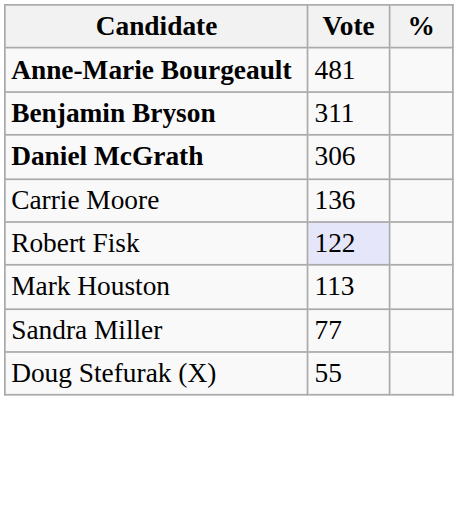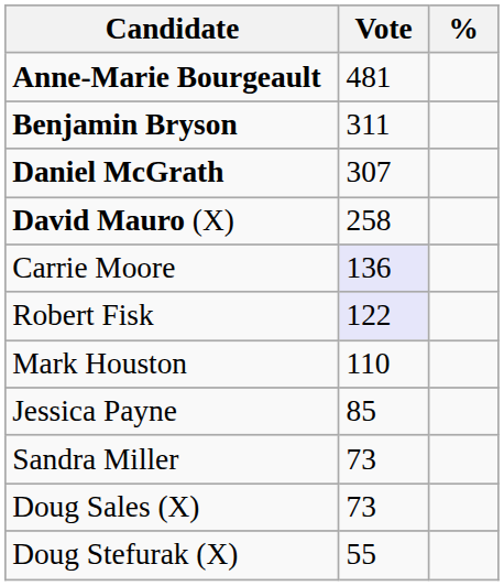Daniel McGrath | Vote: 306 -> 307
+ row: David Mauro (X) | 258
Carrie Moore | Vote: no background -> lavender background
Mark Houston | Vote: 113 -> 110
+ row: Jessica Payne | 85
Sandra Miller | Vote: 77 -> 73
+ row: Doug Sales (X) | 73
